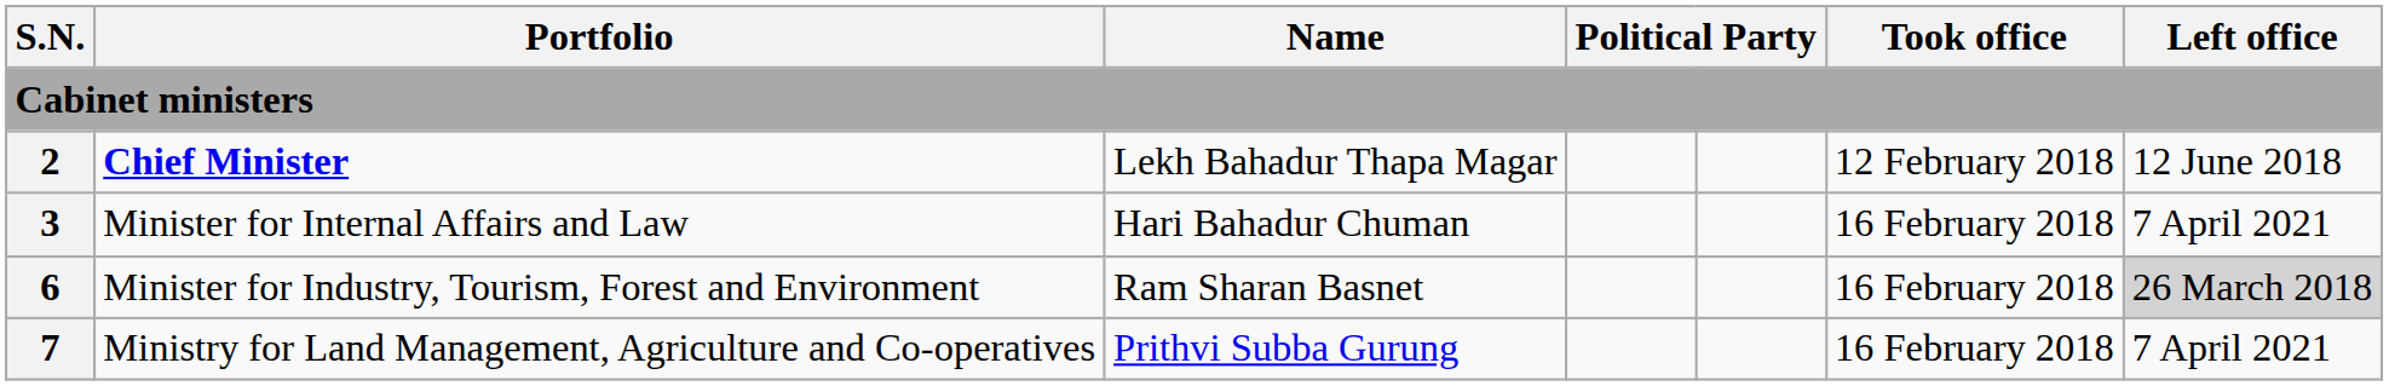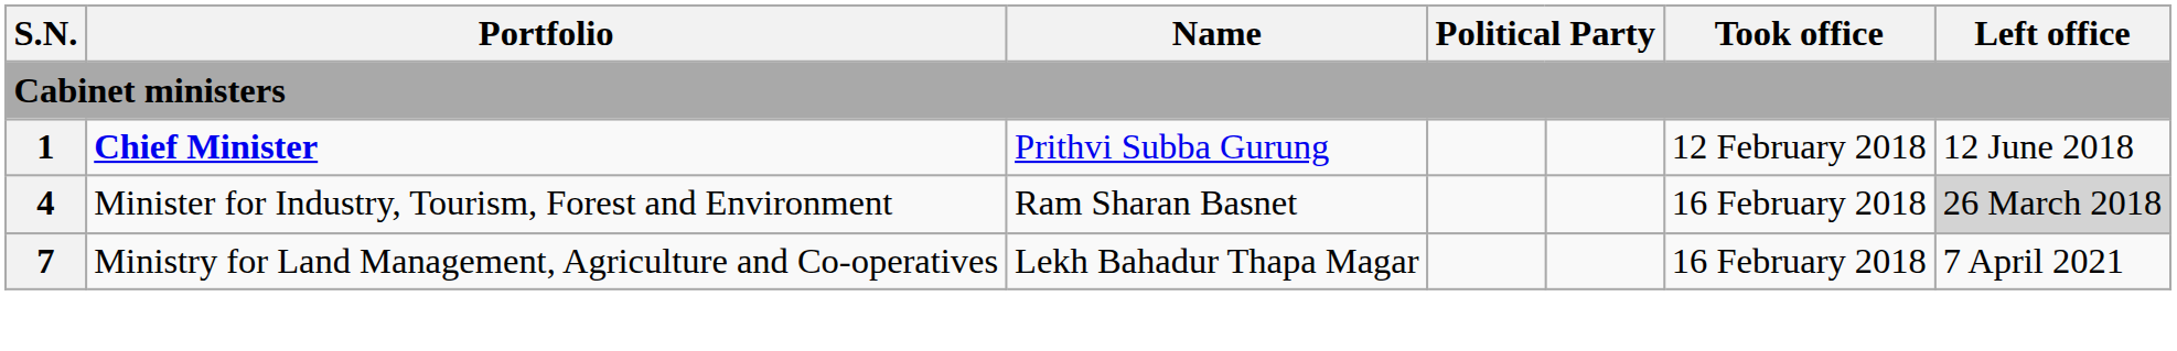Chief Minister | S.N.: 2 -> 1
Chief Minister | Name: Lekh Bahadur Thapa Magar -> Prithvi Subba Gurung
- row: 3 | Minister for Internal Affairs and Law | Hari Bahadur Chuman | 16 February 2018 | 7 April 2021
Minister for Industry, Tourism, Forest and Environment | S.N.: 6 -> 4
Ministry for Land Management, Agriculture and Co-operatives | Name: Prithvi Subba Gurung -> Lekh Bahadur Thapa Magar
